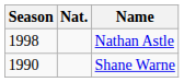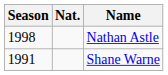Shane Warne | Season: 1990 -> 1991
